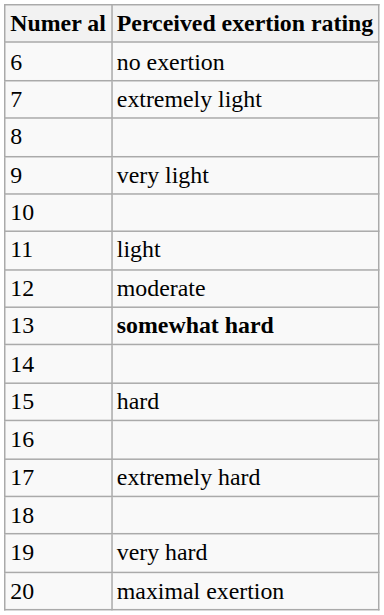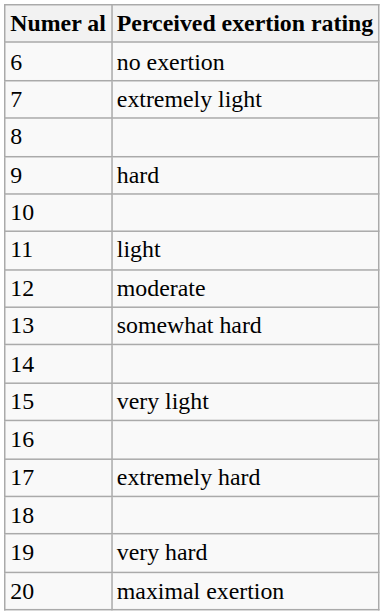9 | Perceived exertion rating: very light -> hard
13 | Perceived exertion rating: bold -> normal
15 | Perceived exertion rating: hard -> very light
